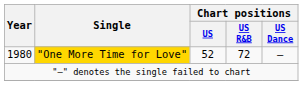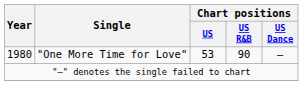1980 | Single: gold background -> no background
1980 | Chart positions / US: 52 -> 53
1980 | Chart positions / US R&B: 72 -> 90
